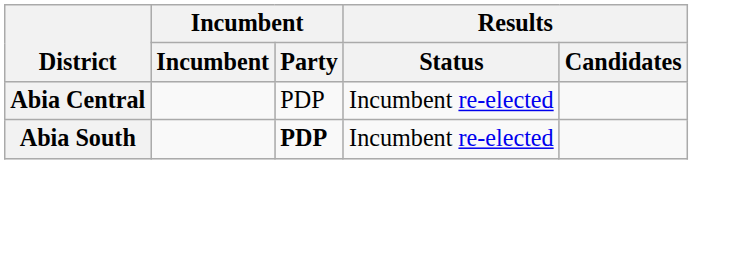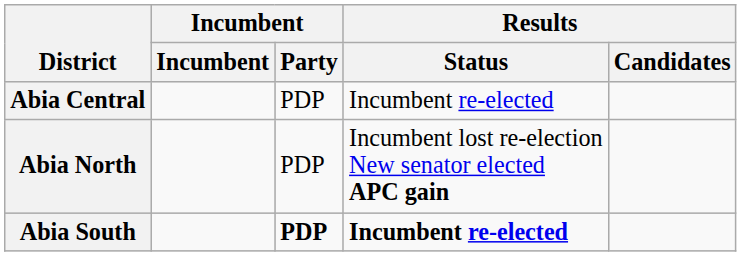+ row: Abia North | PDP | Incumbent lost re-election New senator elected APC gain
Abia South | Results / Status: normal -> bold
